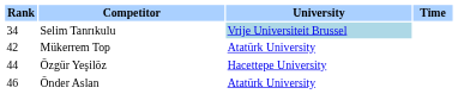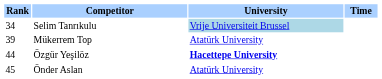Mükerrem Top | Rank: 42 -> 39
Özgür Yeşilöz | University: normal -> bold
Önder Aslan | Rank: 46 -> 45
